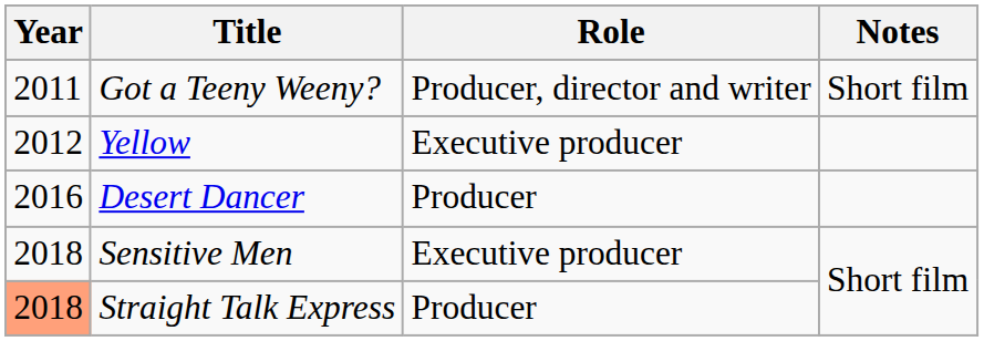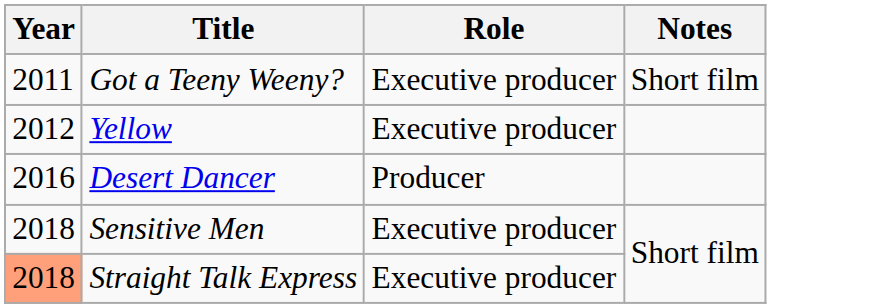Got a Teeny Weeny? | Role: Producer, director and writer -> Executive producer
Straight Talk Express | Role: Producer -> Executive producer
